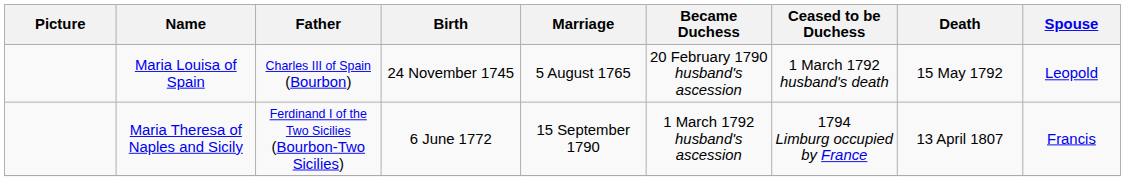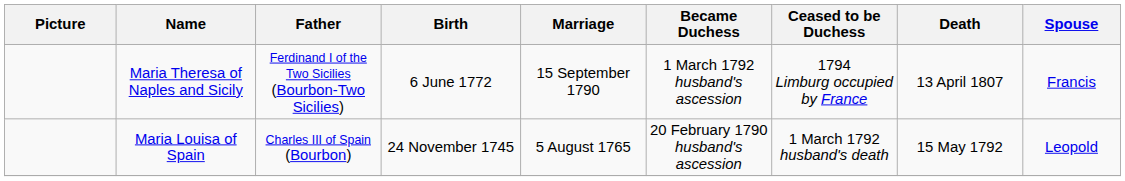rows swapped: Maria Louisa of Spain <-> Maria Theresa of Naples and Sicily
